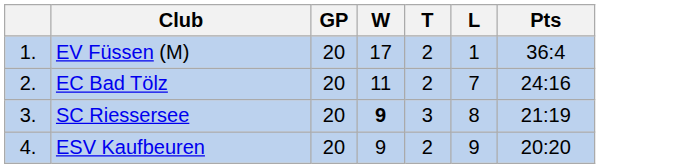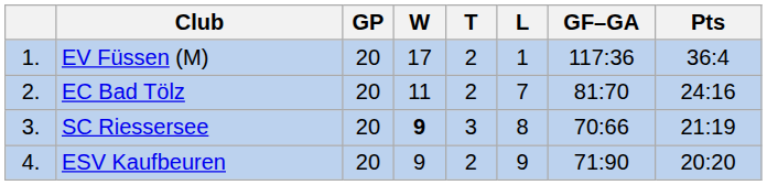+ column: GF–GA | 117:36 | 81:70 | 70:66 | 71:90
